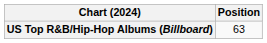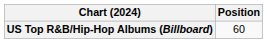US Top R&B/Hip-Hop Albums (Billboard) | Position: 63 -> 60
